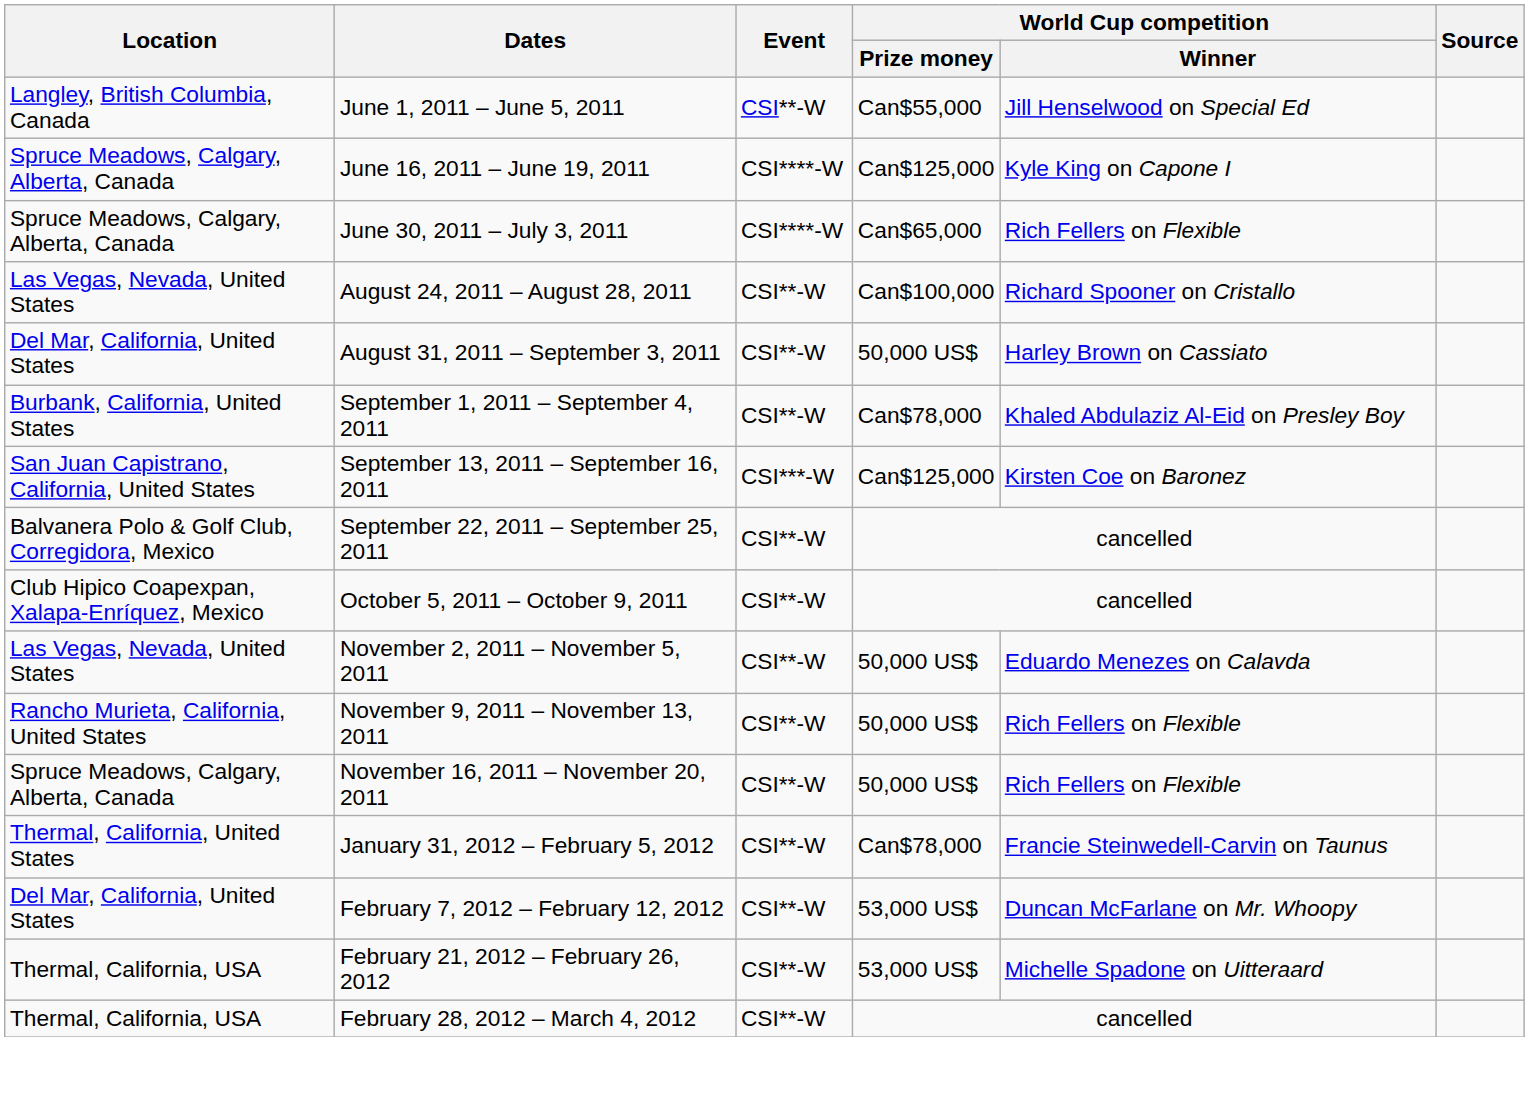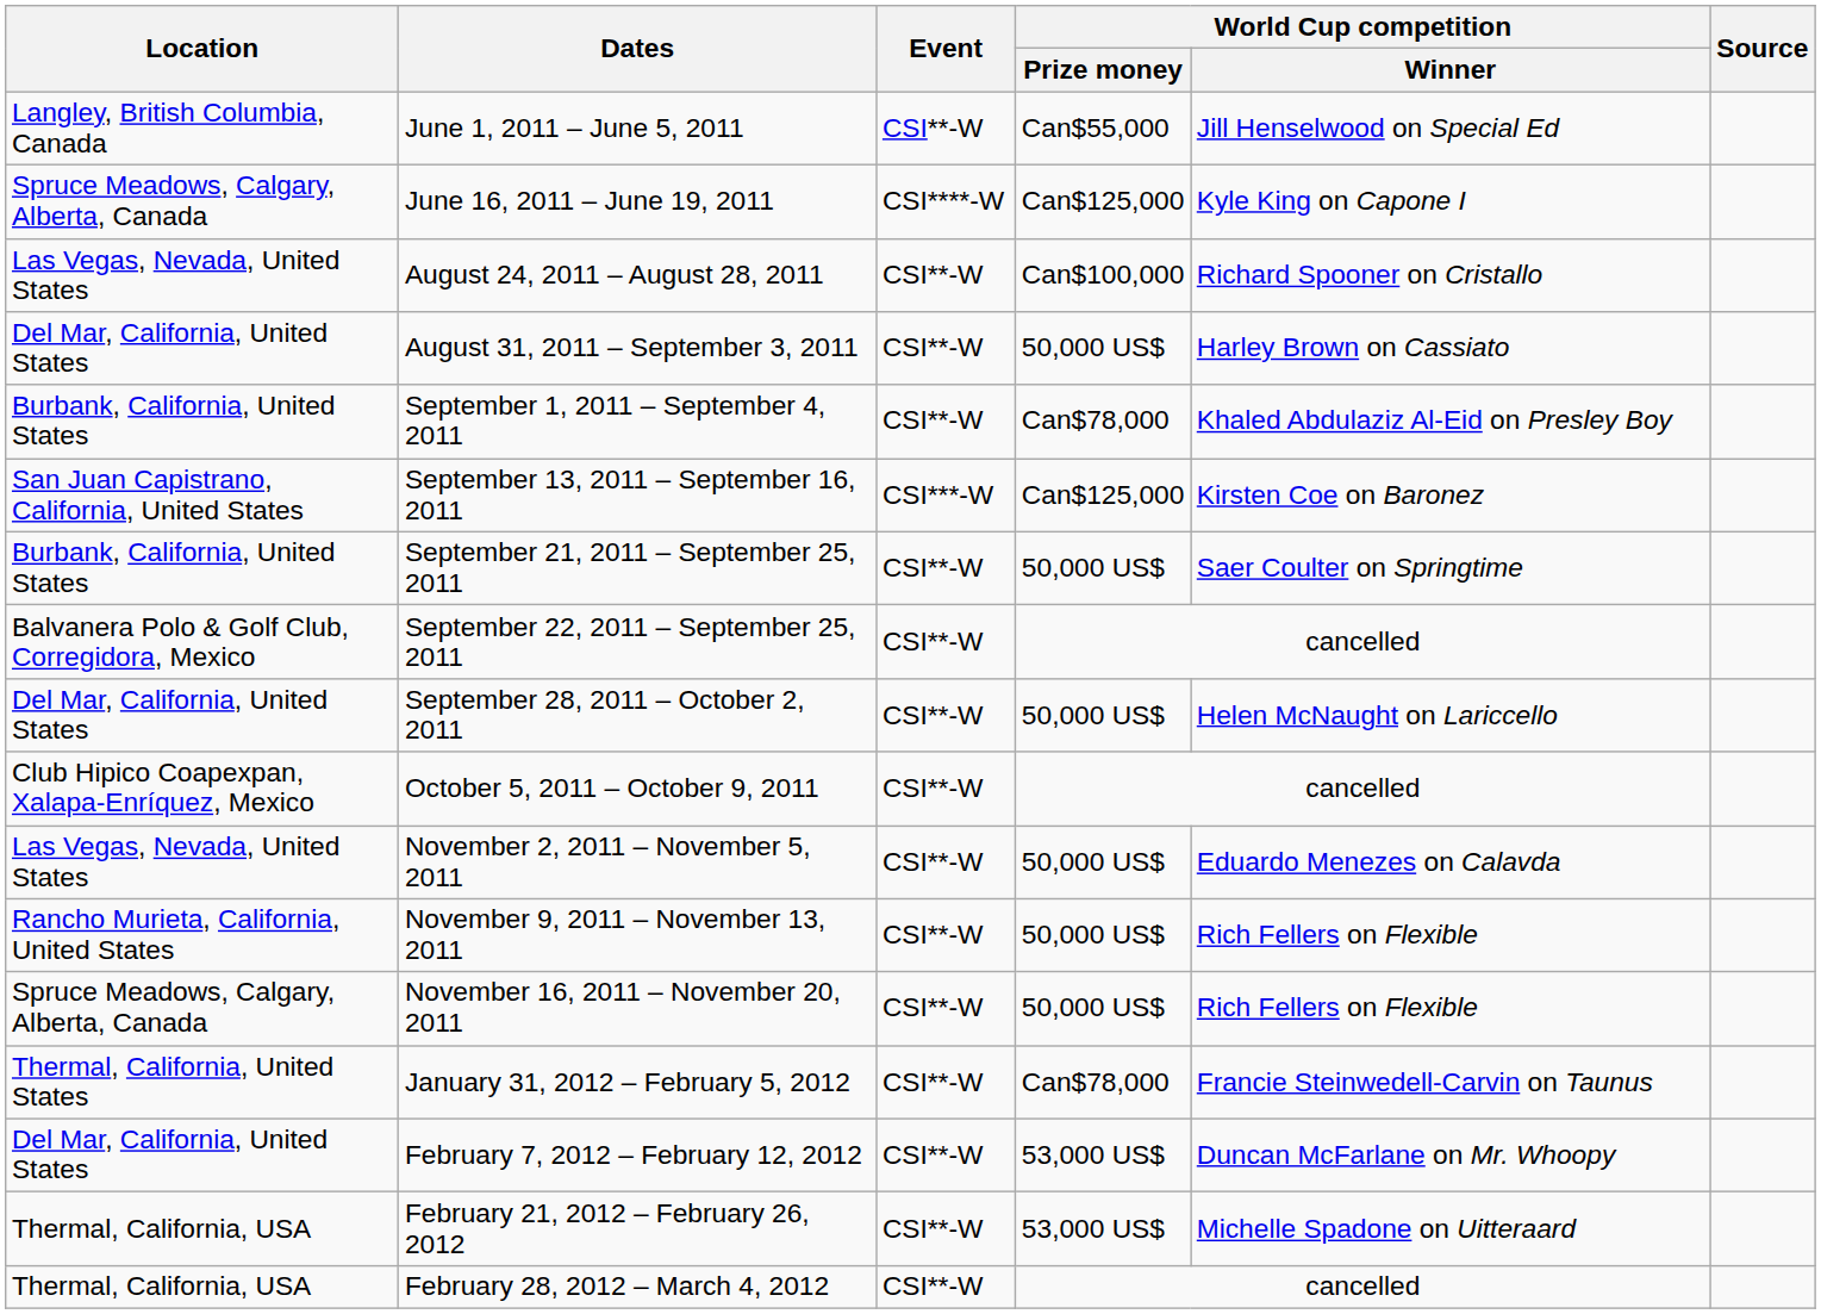- row: Spruce Meadows, Calgary, Alberta, Canada | June 30, 2011 – July 3, 2011 | CSI****-W | Can$65,000 | Rich Fellers on Flexible
+ row: Burbank, California, United States | September 21, 2011 – September 25, 2011 | CSI**-W | 50,000 US$ | Saer Coulter on Springtime
+ row: Del Mar, California, United States | September 28, 2011 – October 2, 2011 | CSI**-W | 50,000 US$ | Helen McNaught on Lariccello
